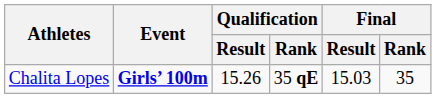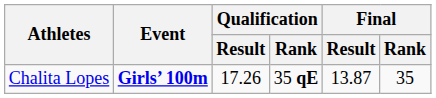Chalita Lopes | Qualification / Result: 15.26 -> 17.26
Chalita Lopes | Final / Result: 15.03 -> 13.87
